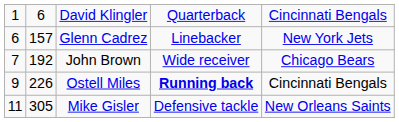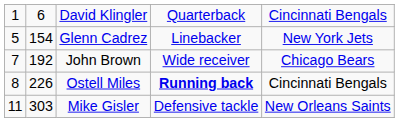Glenn Cadrez | column 1: 6 -> 5
Glenn Cadrez | column 2: 157 -> 154
Ostell Miles | column 1: 9 -> 8
Mike Gisler | column 2: 305 -> 303
